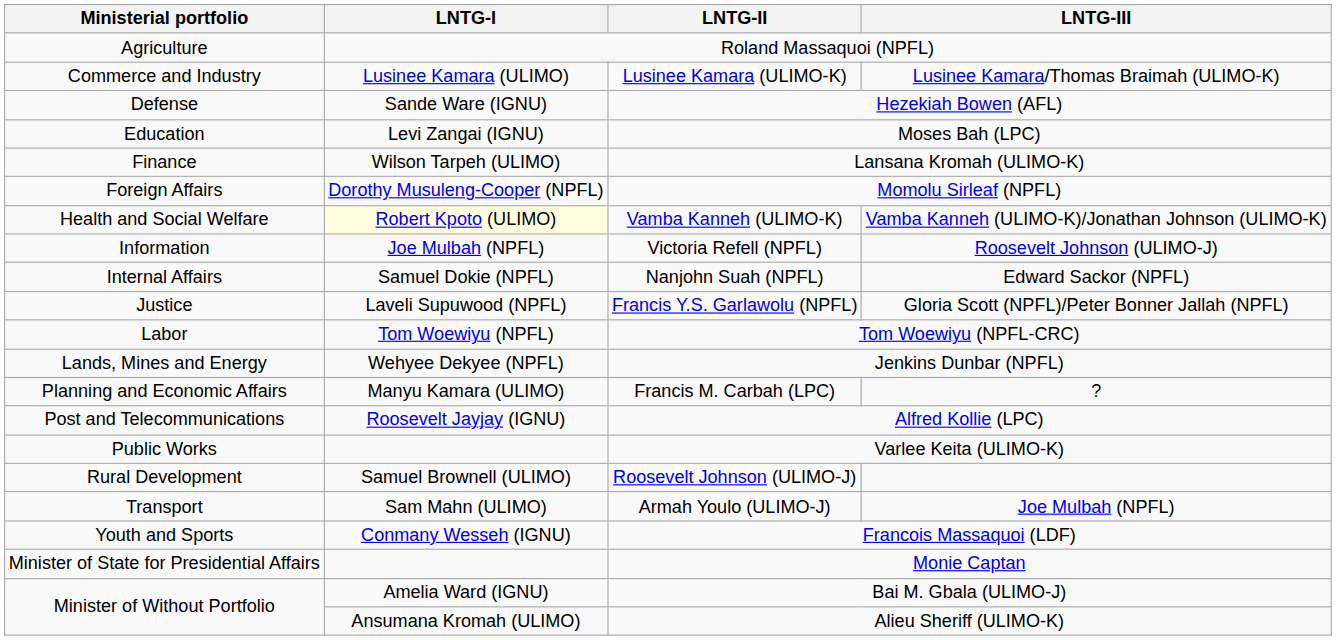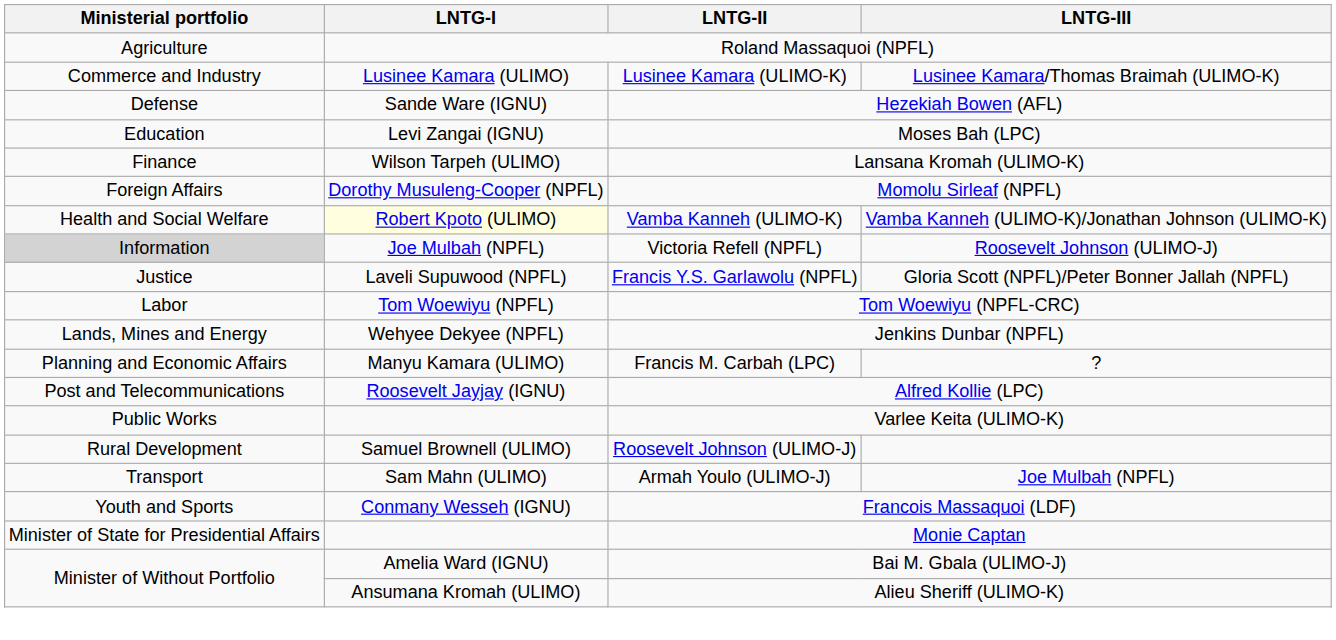Victoria Refell (NPFL) | Ministerial portfolio: no background -> lightgrey background
- row: Internal Affairs | Samuel Dokie (NPFL) | Nanjohn Suah (NPFL) | Edward Sackor (NPFL)
